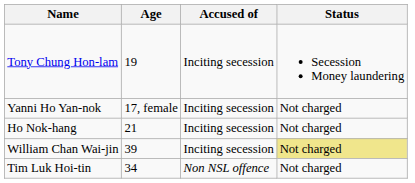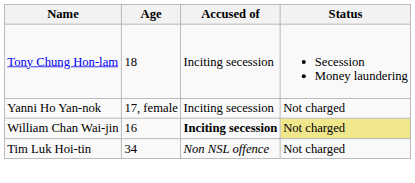Tony Chung Hon-lam | Age: 19 -> 18
- row: Ho Nok-hang | 21 | Inciting secession | Not charged
William Chan Wai-jin | Age: 39 -> 16
William Chan Wai-jin | Accused of: normal -> bold
